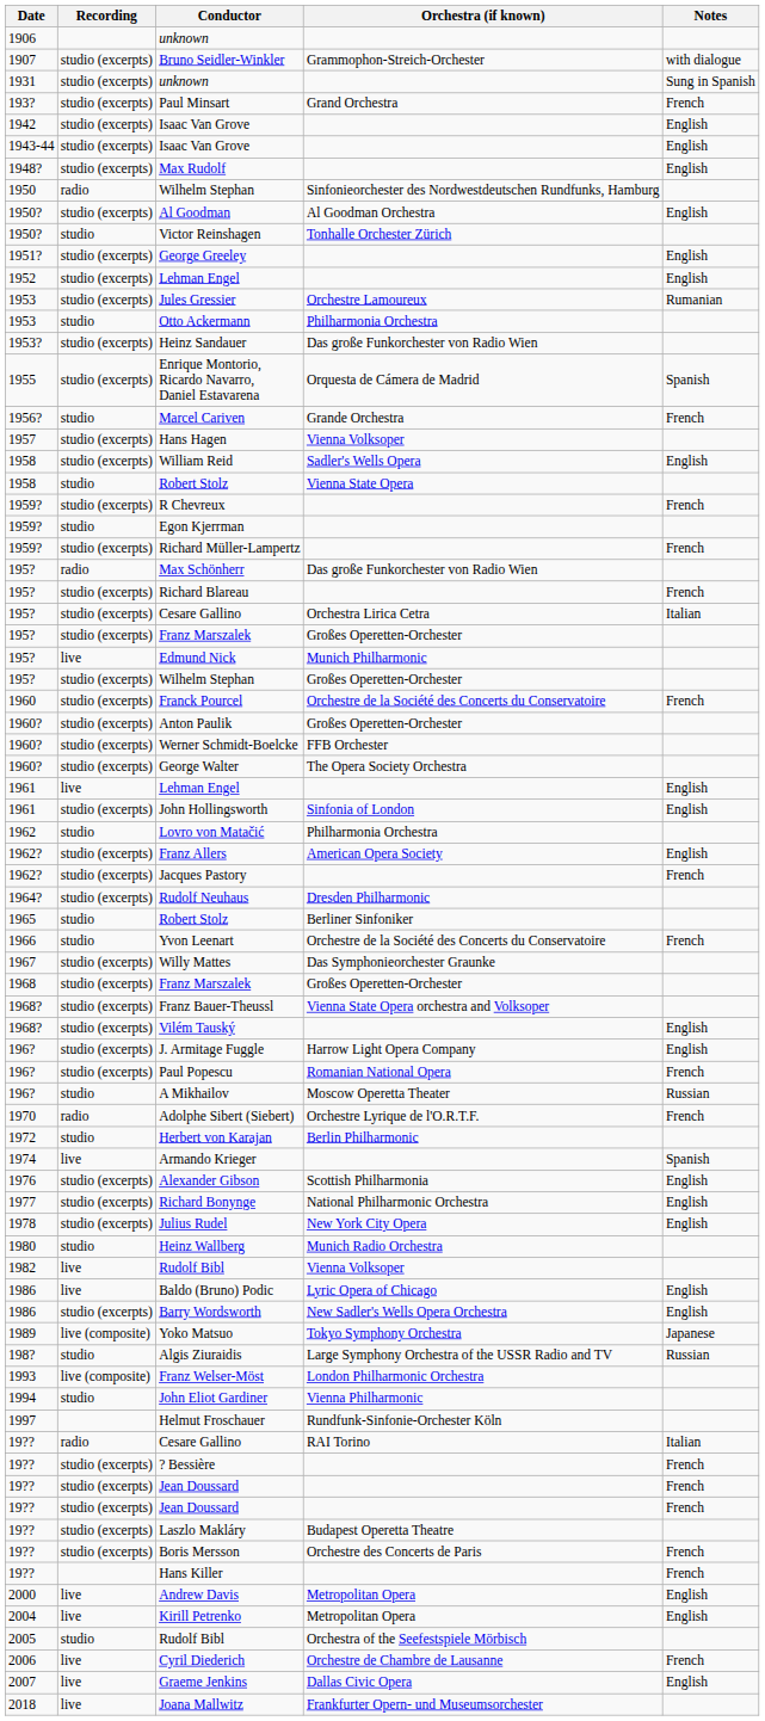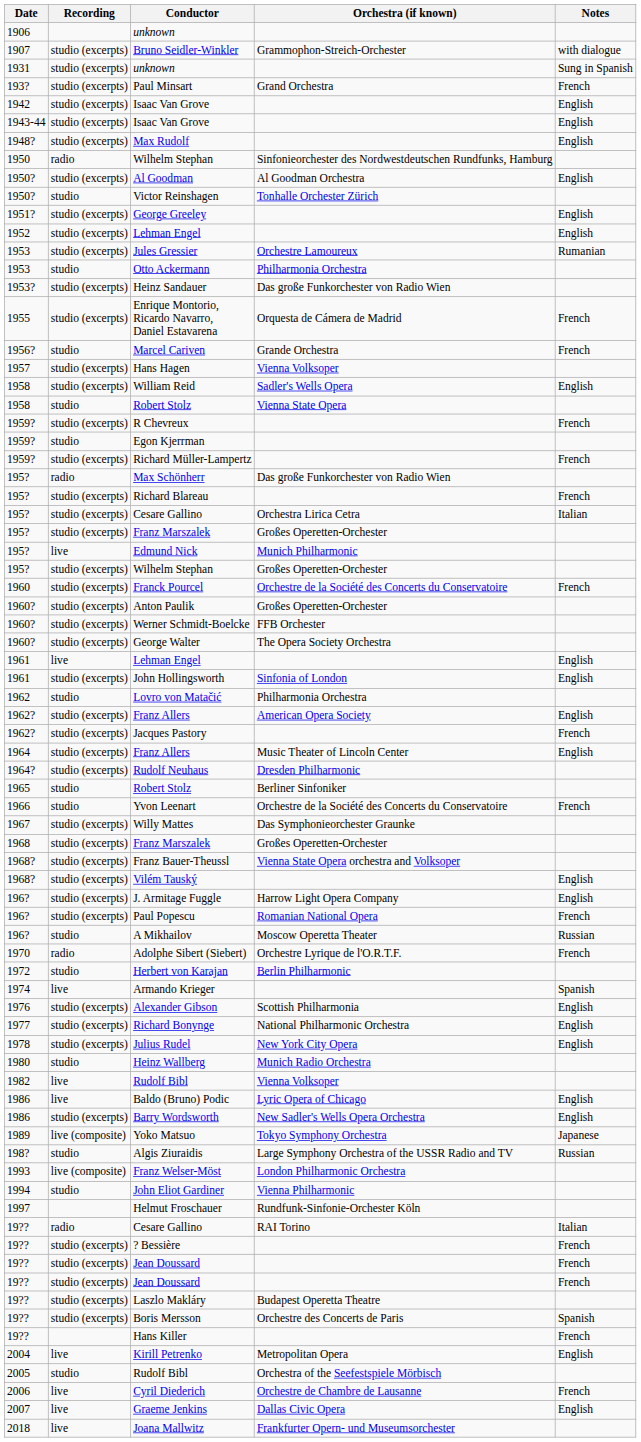Enrique Montorio, Ricardo Navarro, Daniel Estavarena | Notes: Spanish -> French
+ row: 1964 | studio (excerpts) | Franz Allers | Music Theater of Lincoln Center | English
Boris Mersson | Notes: French -> Spanish
- row: 2000 | live | Andrew Davis | Metropolitan Opera | English
